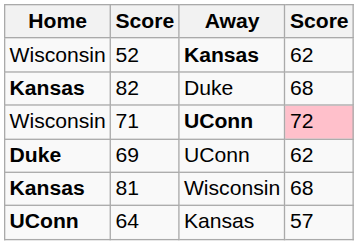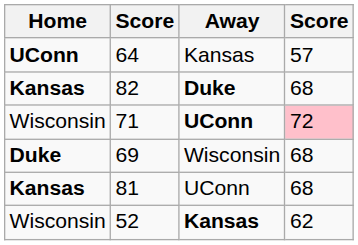rows swapped: 64 <-> 52
82 | Away: normal -> bold
69 | Away: UConn -> Wisconsin
69 | column 4: 62 -> 68
81 | Away: Wisconsin -> UConn
